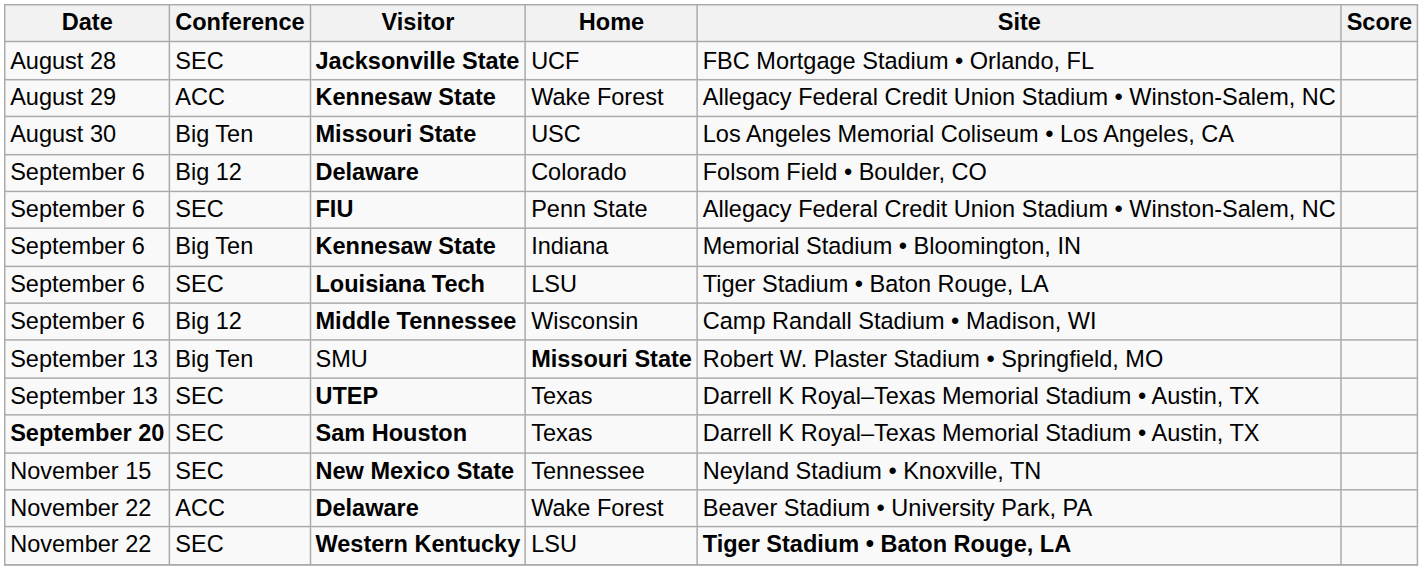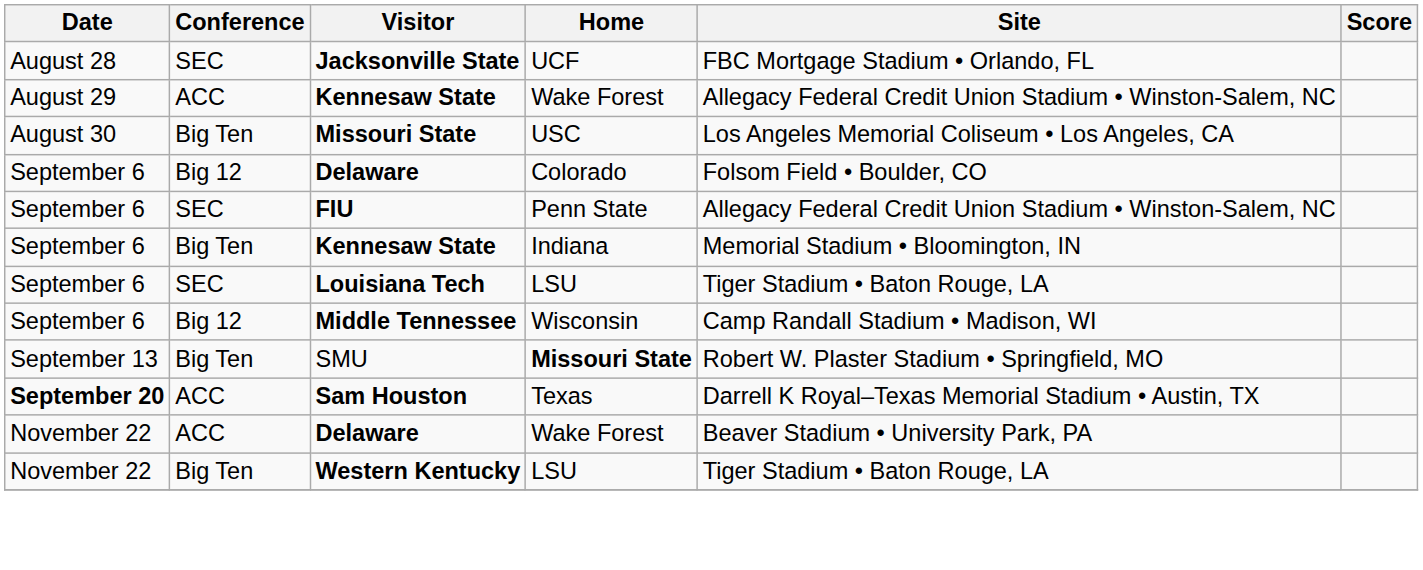- row: September 13 | SEC | UTEP | Texas | Darrell K Royal–Texas Memorial Stadium • Austin, TX
Sam Houston | Conference: SEC -> ACC
- row: November 15 | SEC | New Mexico State | Tennessee | Neyland Stadium • Knoxville, TN
Western Kentucky | Conference: SEC -> Big Ten
Western Kentucky | Site: bold -> normal
